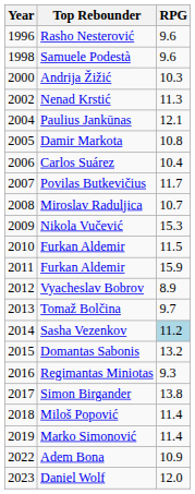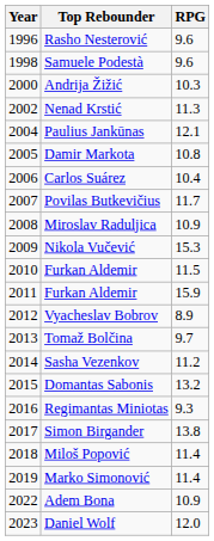Miroslav Raduljica | RPG: 10.7 -> 10.9
Sasha Vezenkov | RPG: lightblue background -> no background
